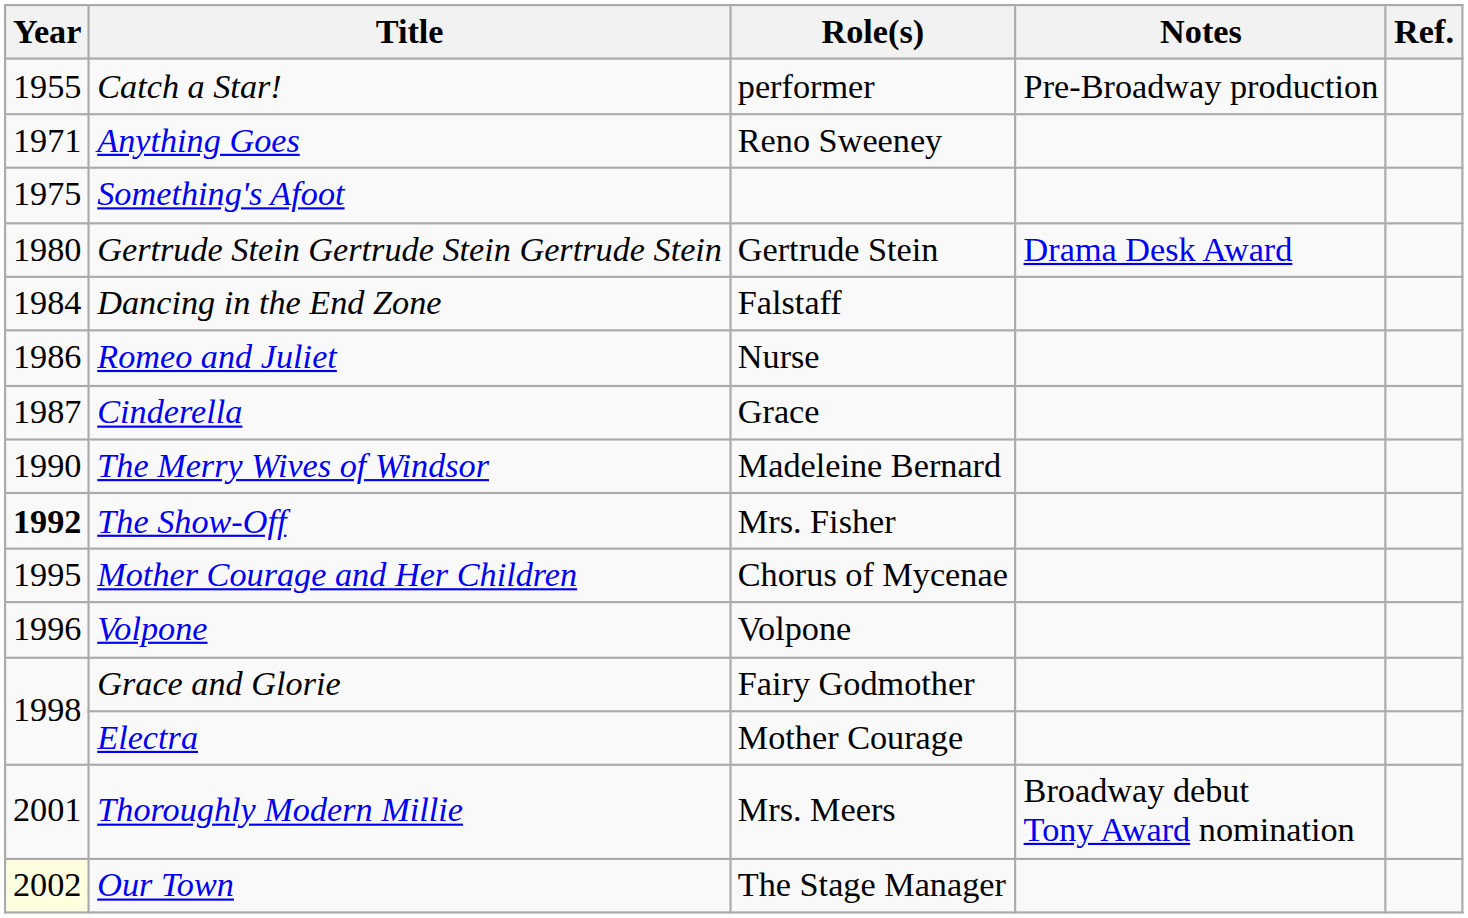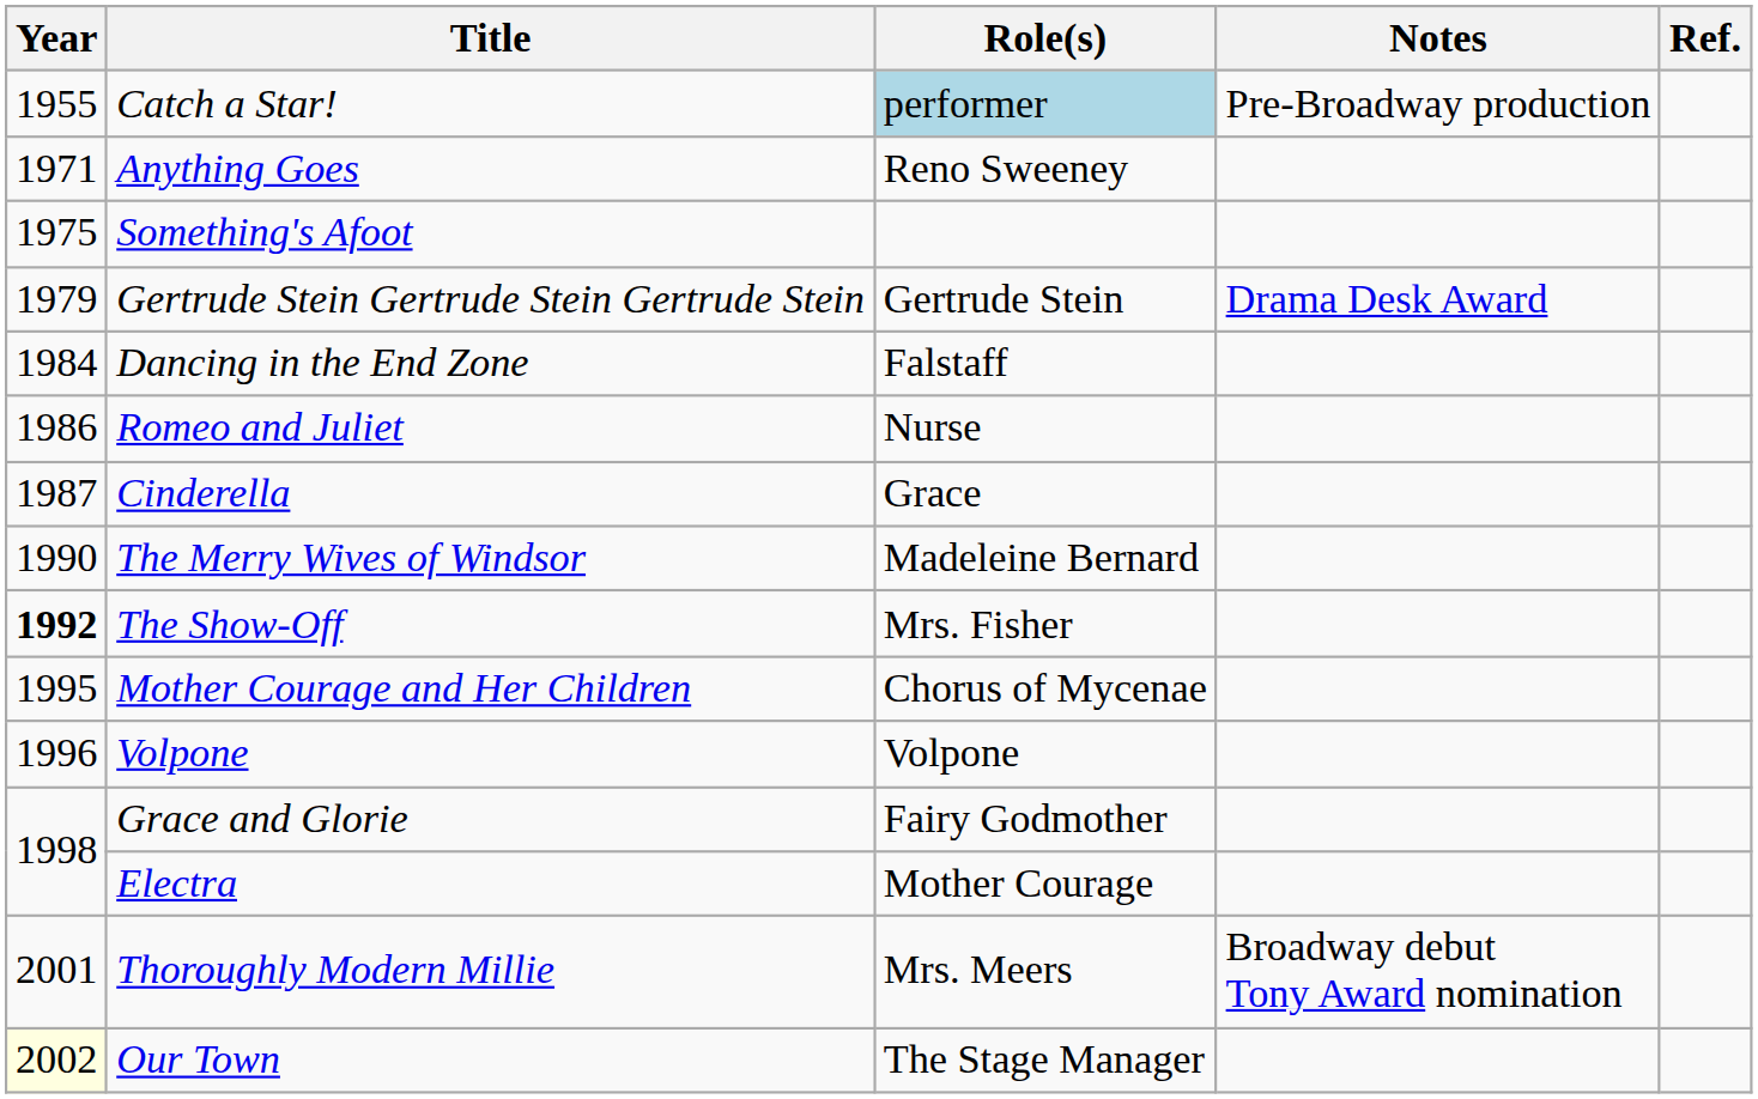Catch a Star! | Role(s): no background -> lightblue background
Gertrude Stein Gertrude Stein Gertrude Stein | Year: 1980 -> 1979
